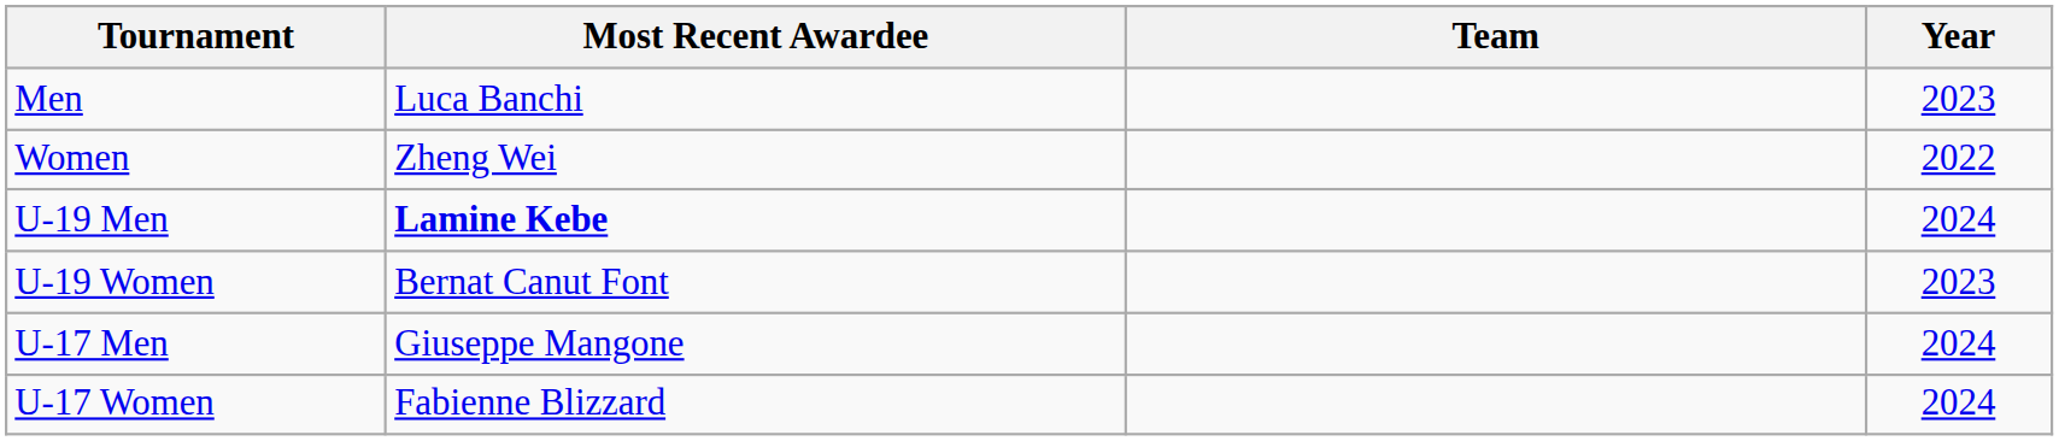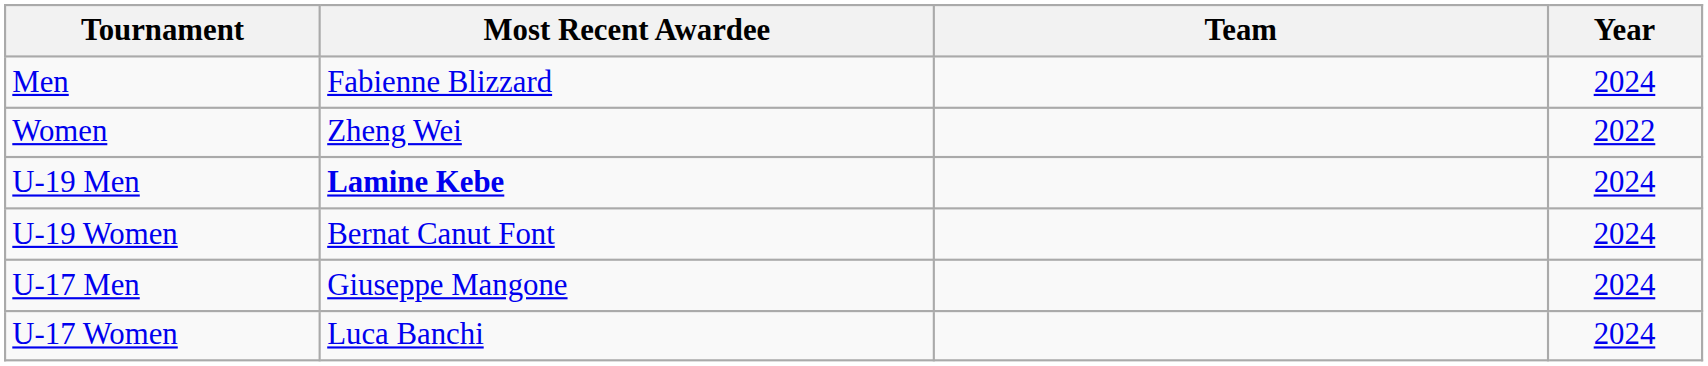Men | Most Recent Awardee: Luca Banchi -> Fabienne Blizzard
Men | Year: 2023 -> 2024
U-19 Women | Year: 2023 -> 2024
U-17 Women | Most Recent Awardee: Fabienne Blizzard -> Luca Banchi
